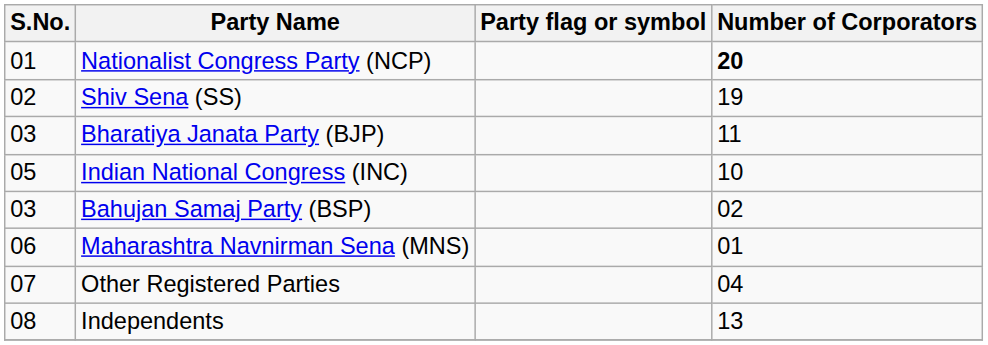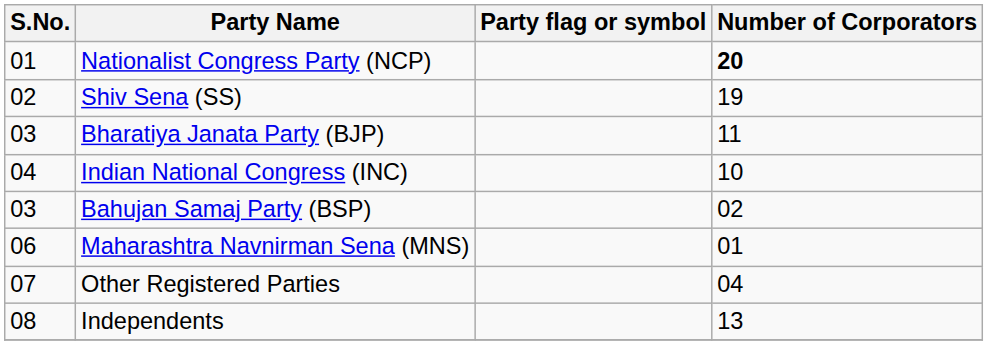Indian National Congress (INC) | S.No.: 05 -> 04
